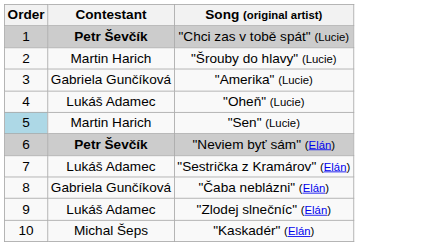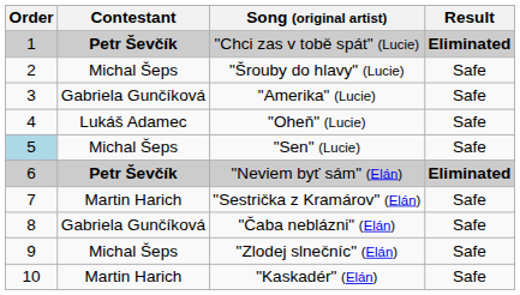+ column: Result | Eliminated | Safe | Safe | Safe | Safe | Eliminated | Safe | Safe | Safe | Safe
"Šrouby do hlavy" (Lucie) | Contestant: Martin Harich -> Michal Šeps
"Sen" (Lucie) | Contestant: Martin Harich -> Michal Šeps
"Sestrička z Kramárov" (Elán) | Contestant: Lukáš Adamec -> Martin Harich
"Zlodej slnečníc" (Elán) | Contestant: Lukáš Adamec -> Michal Šeps
"Kaskadér" (Elán) | Contestant: Michal Šeps -> Martin Harich
